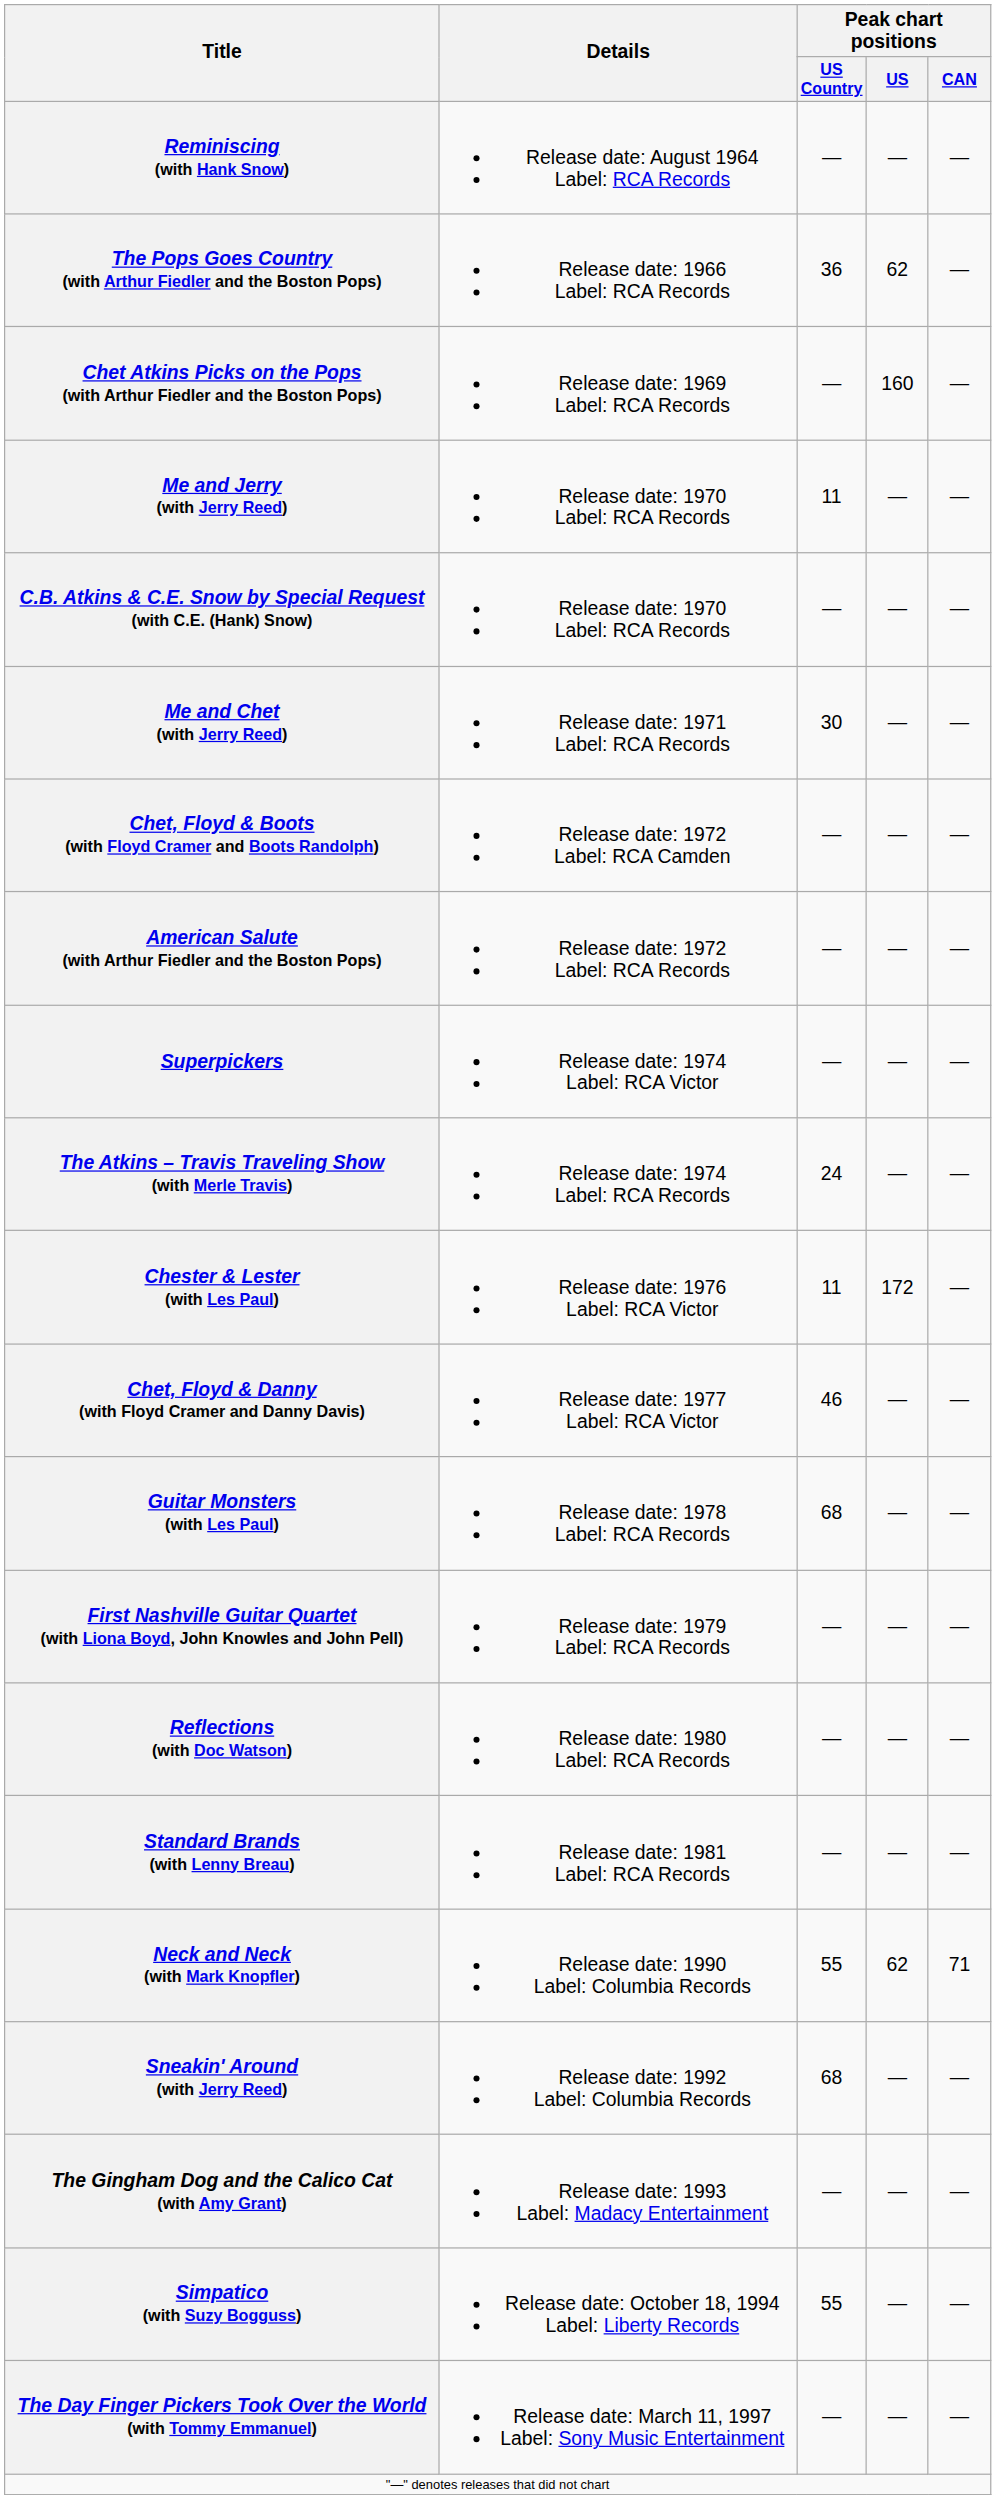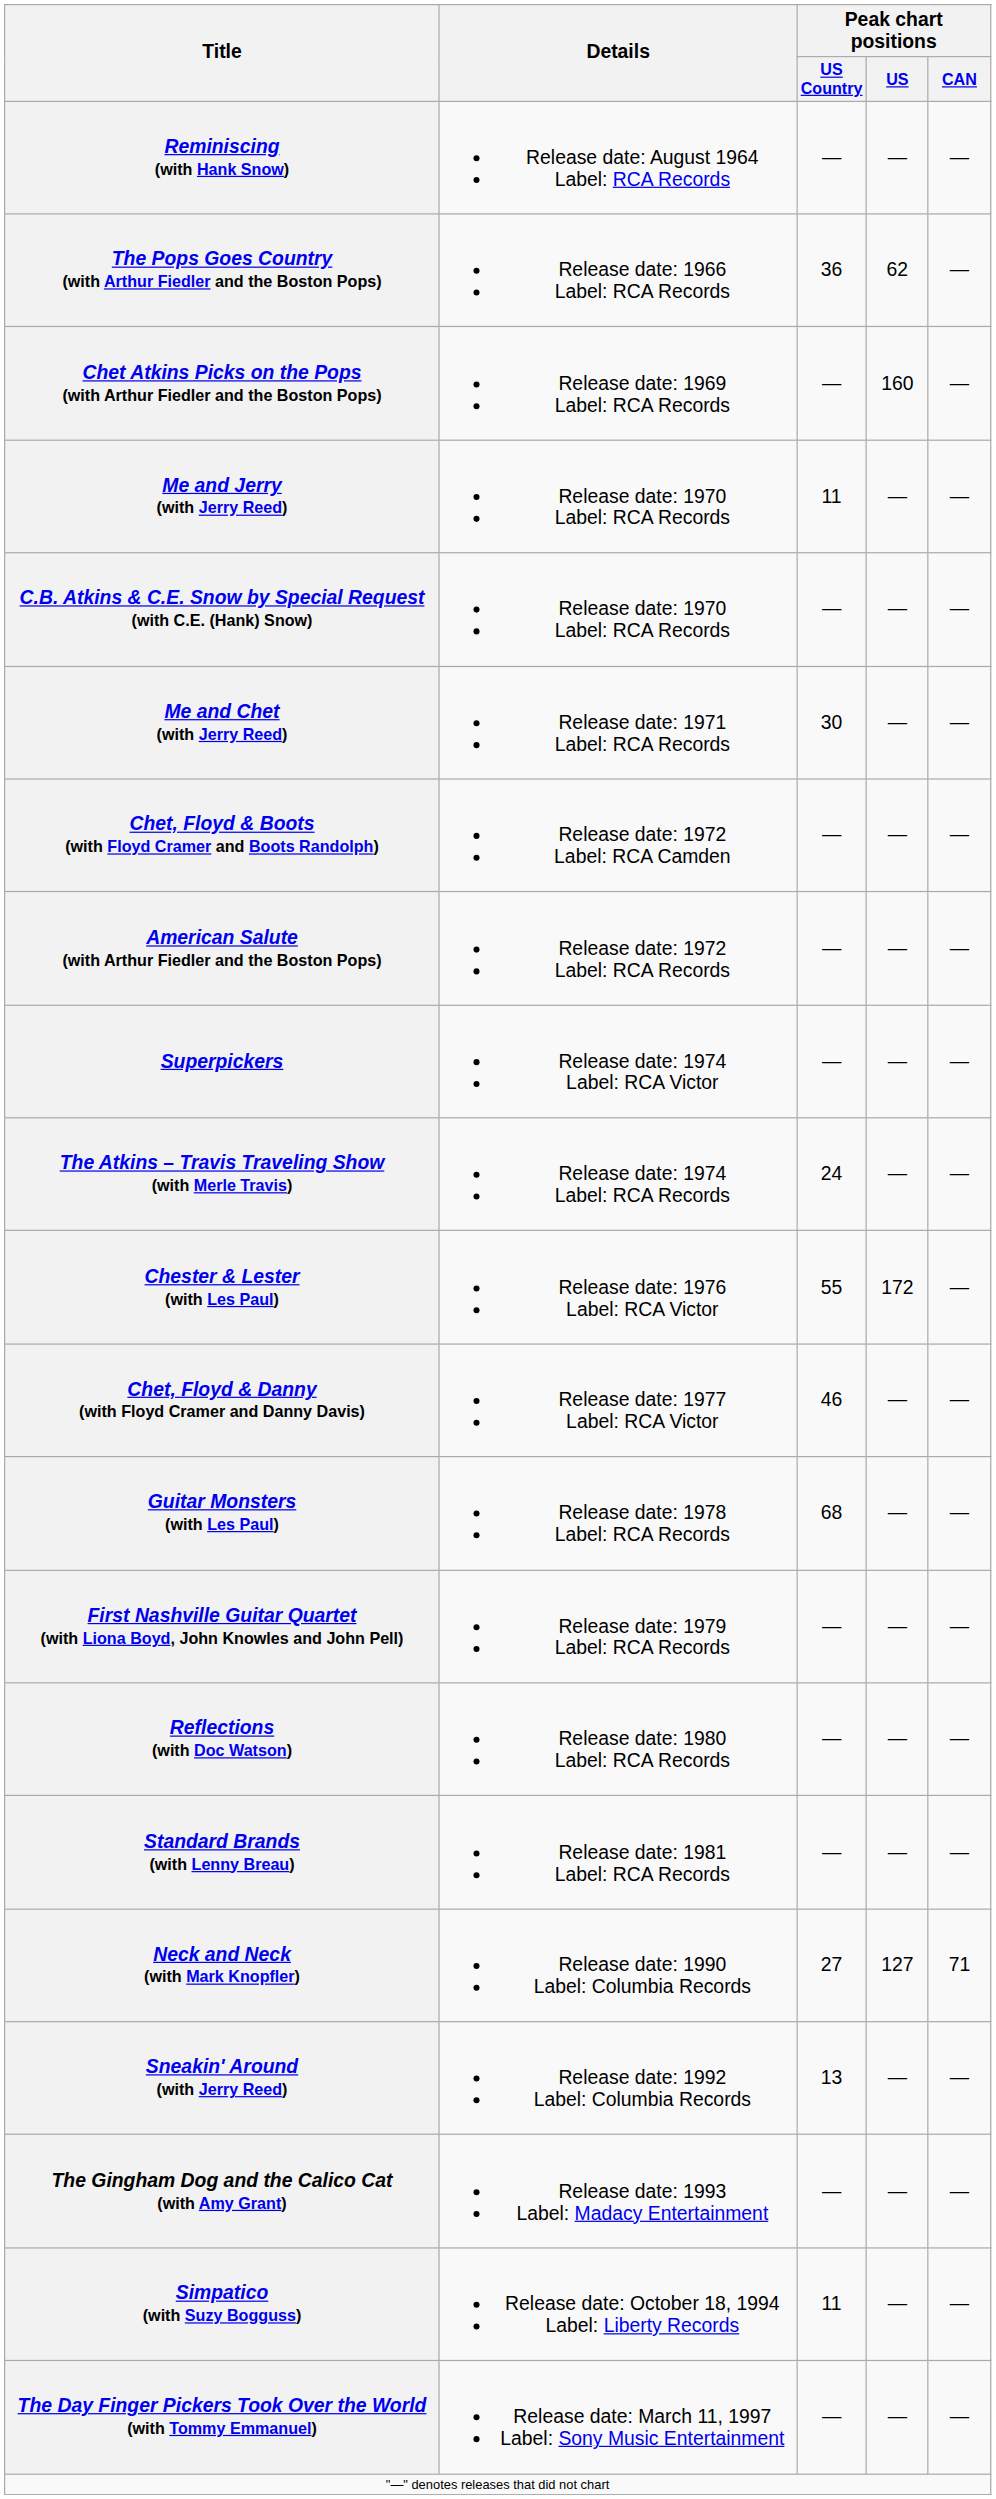Chester & Lester (with Les Paul) | Peak chart positions / US Country: 11 -> 55
Neck and Neck (with Mark Knopfler) | Peak chart positions / US Country: 55 -> 27
Neck and Neck (with Mark Knopfler) | Peak chart positions / US: 62 -> 127
Sneakin' Around (with Jerry Reed) | Peak chart positions / US Country: 68 -> 13
Simpatico (with Suzy Bogguss) | Peak chart positions / US Country: 55 -> 11
